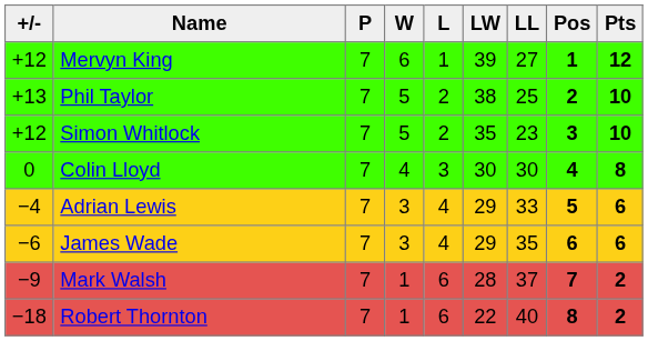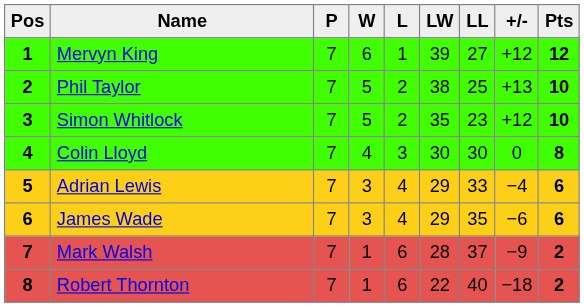columns swapped: Pos <-> +/-
